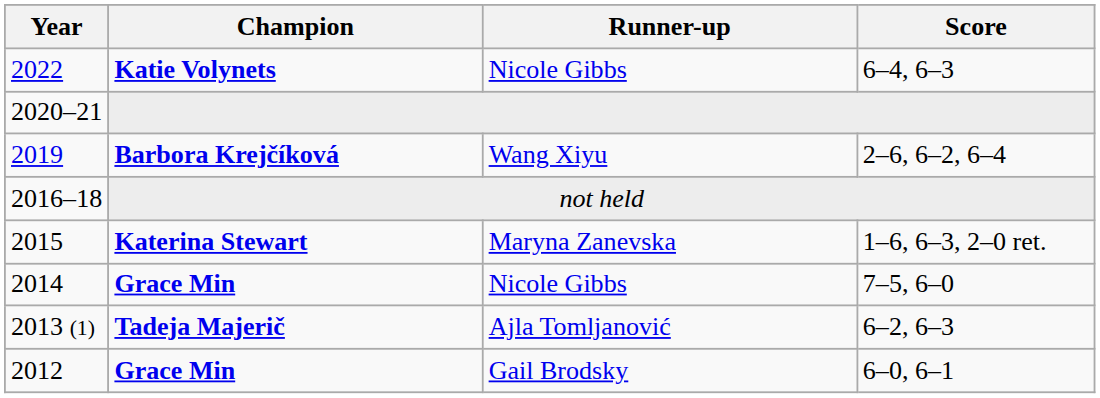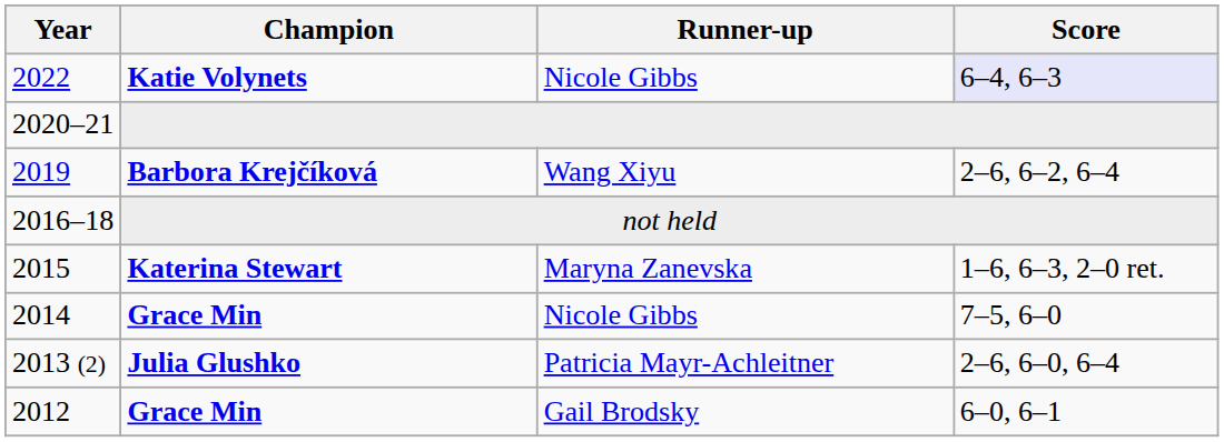2022 | Score: no background -> lavender background
+ row: 2013 (2) | Julia Glushko | Patricia Mayr-Achleitner | 2–6, 6–0, 6–4
- row: 2013 (1) | Tadeja Majerič | Ajla Tomljanović | 6–2, 6–3
